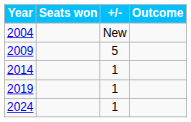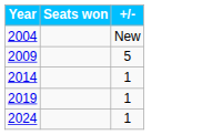- column: Outcome
